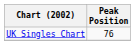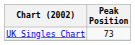UK Singles Chart | Peak Position: 76 -> 73
